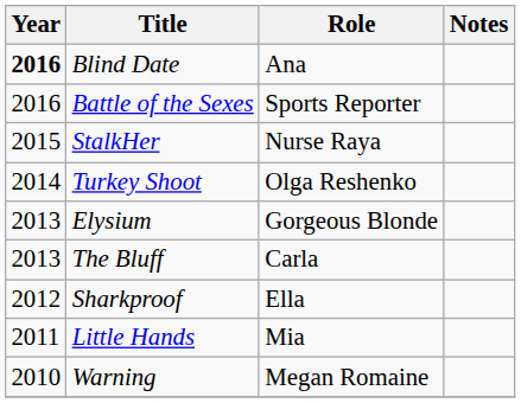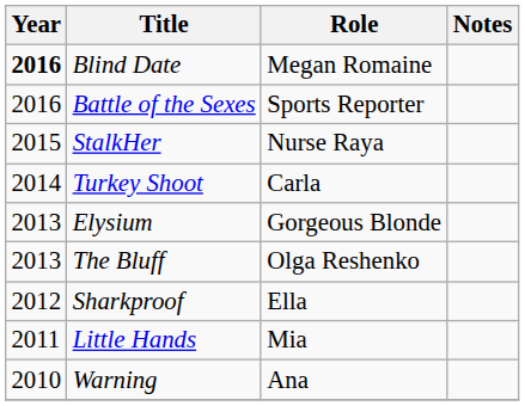Blind Date | Role: Ana -> Megan Romaine
Turkey Shoot | Role: Olga Reshenko -> Carla
The Bluff | Role: Carla -> Olga Reshenko
Warning | Role: Megan Romaine -> Ana
